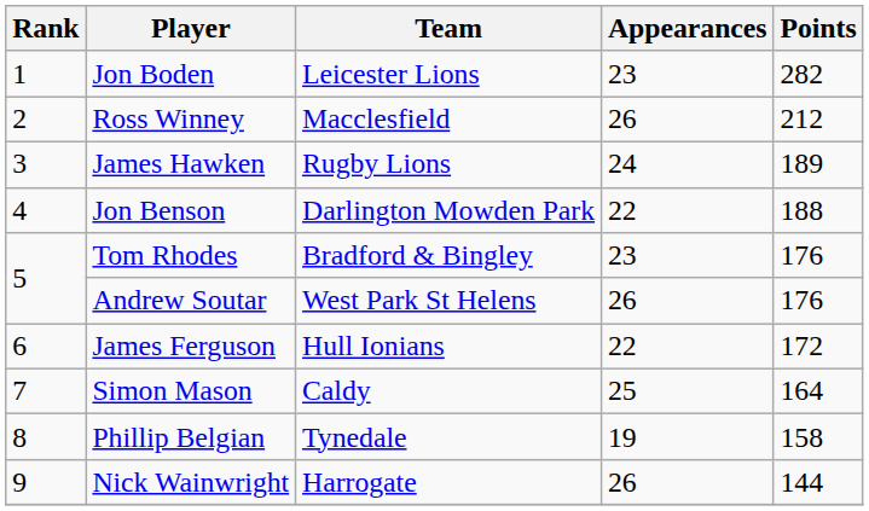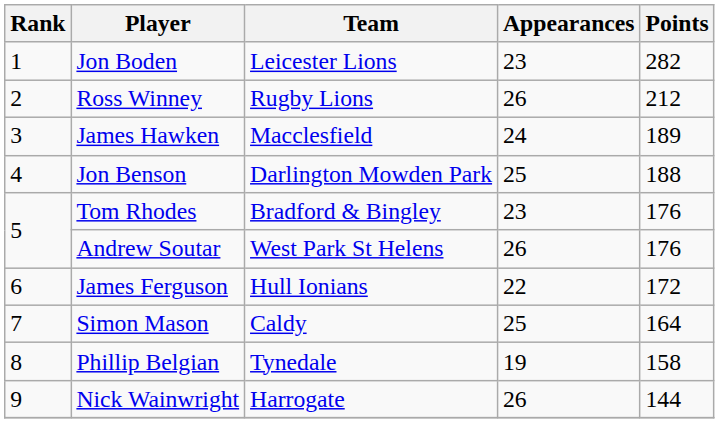Ross Winney | Team: Macclesfield -> Rugby Lions
James Hawken | Team: Rugby Lions -> Macclesfield
Jon Benson | Appearances: 22 -> 25
